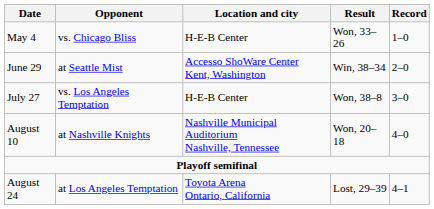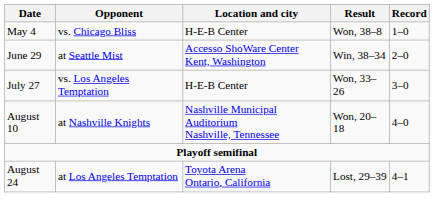May 4 | Result: Won, 33–26 -> Won, 38–8
July 27 | Result: Won, 38–8 -> Won, 33–26
